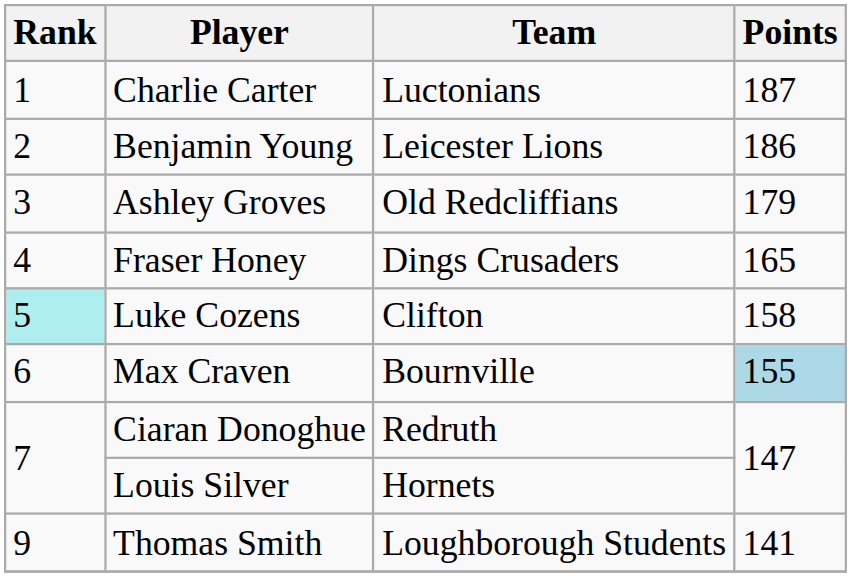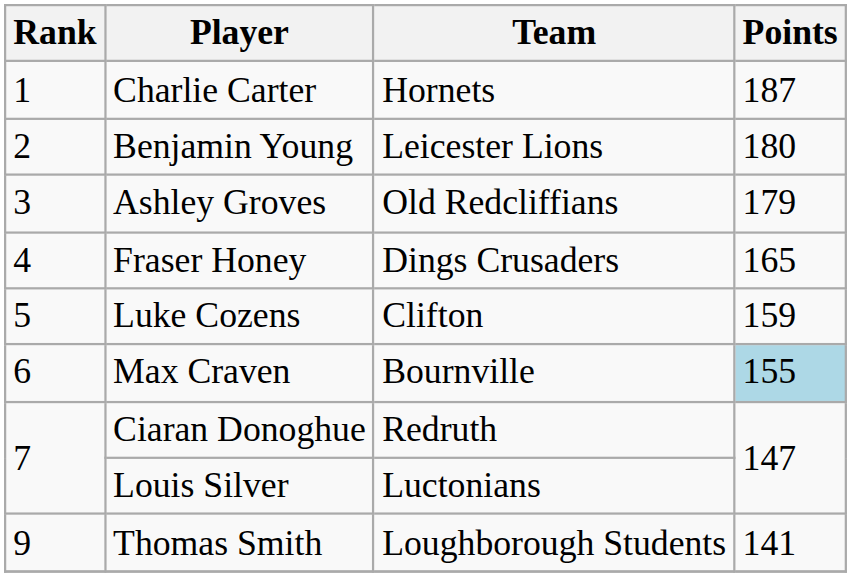Charlie Carter | Team: Luctonians -> Hornets
Benjamin Young | Points: 186 -> 180
Luke Cozens | Rank: paleturquoise background -> no background
Luke Cozens | Points: 158 -> 159
Louis Silver | Team: Hornets -> Luctonians
